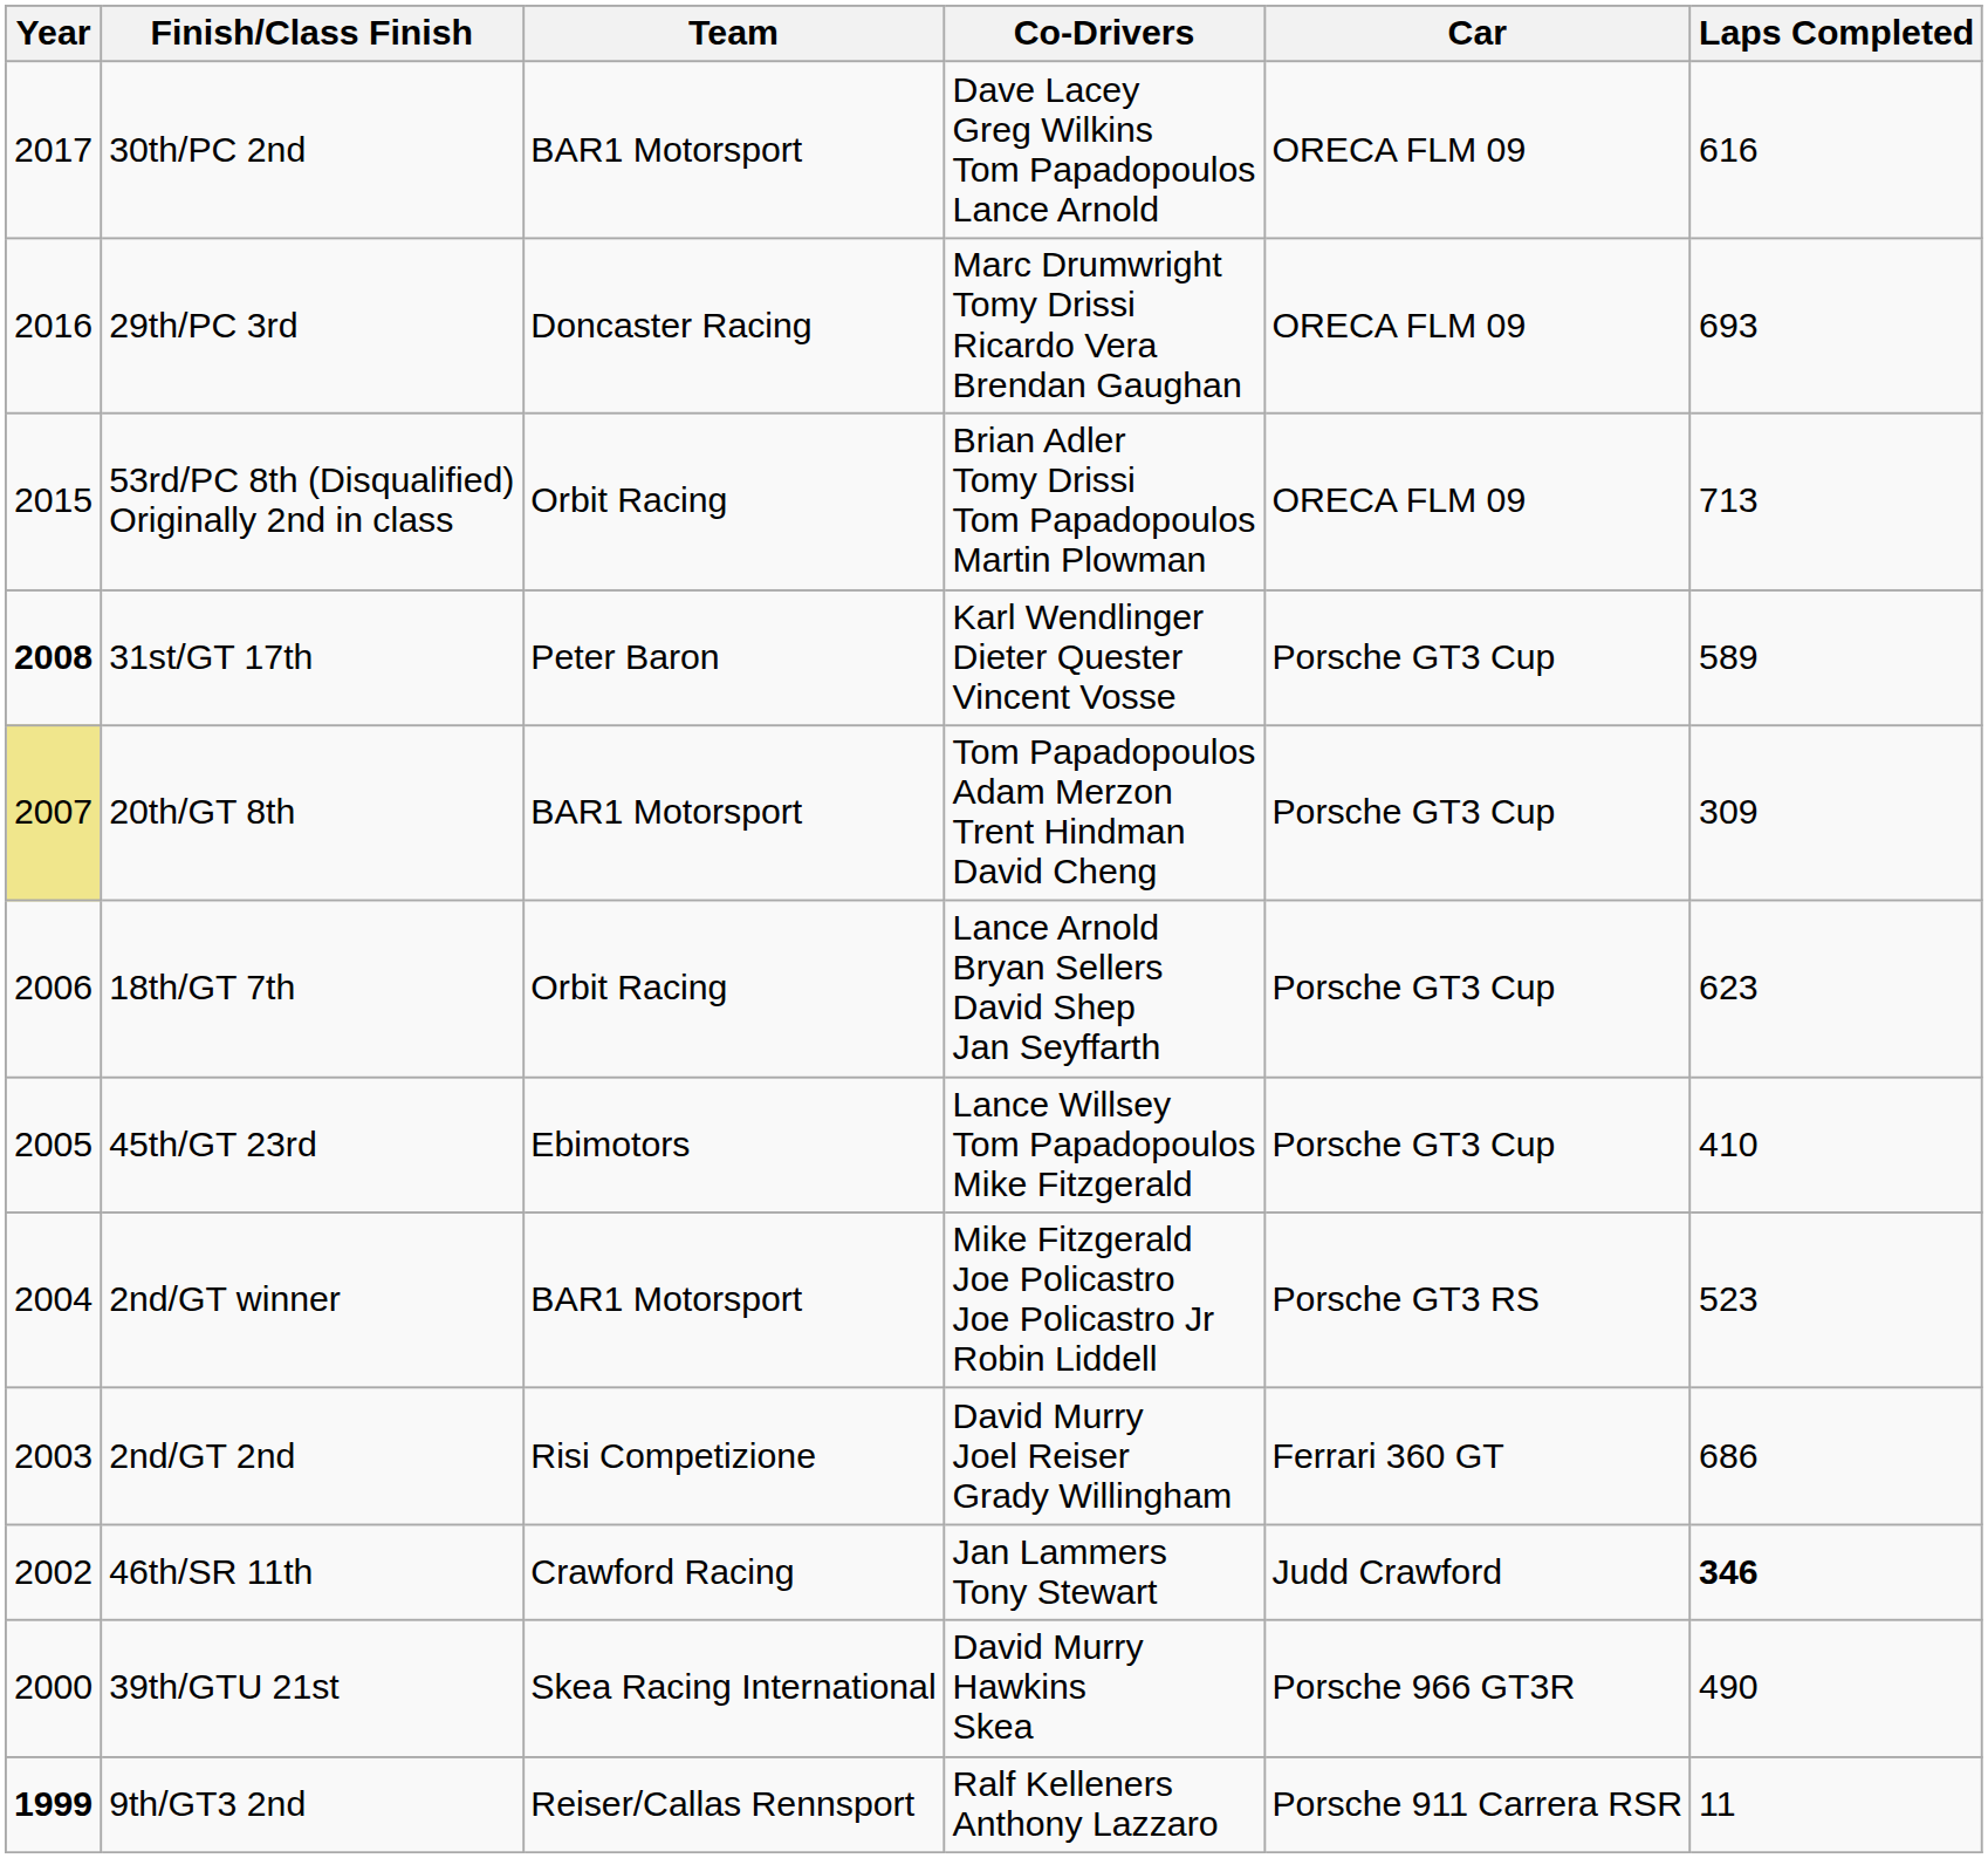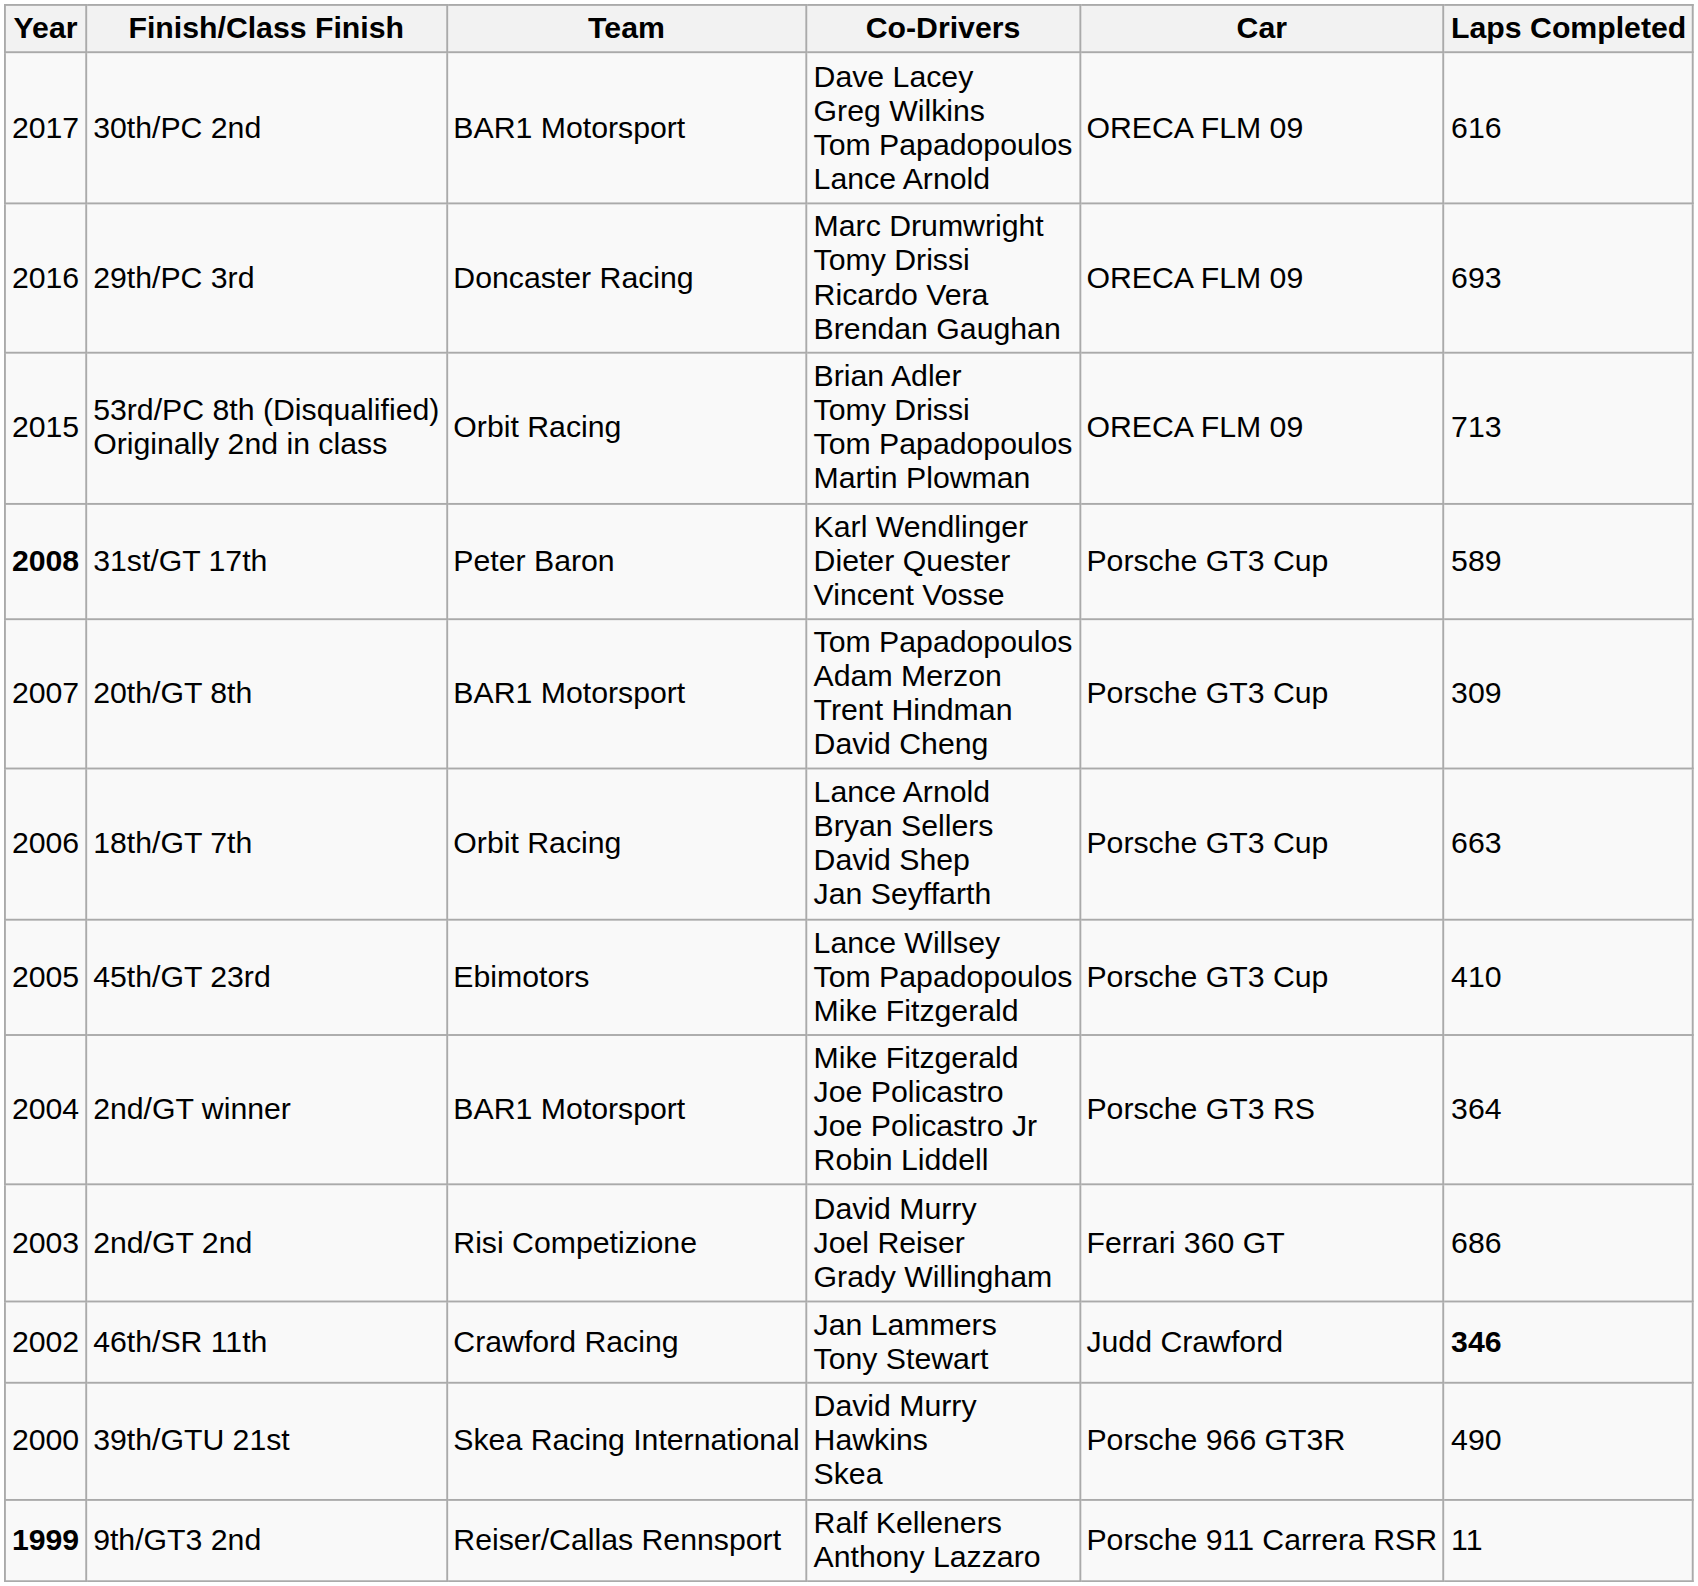20th/GT 8th | Year: khaki background -> no background
18th/GT 7th | Laps Completed: 623 -> 663
2nd/GT winner | Laps Completed: 523 -> 364
